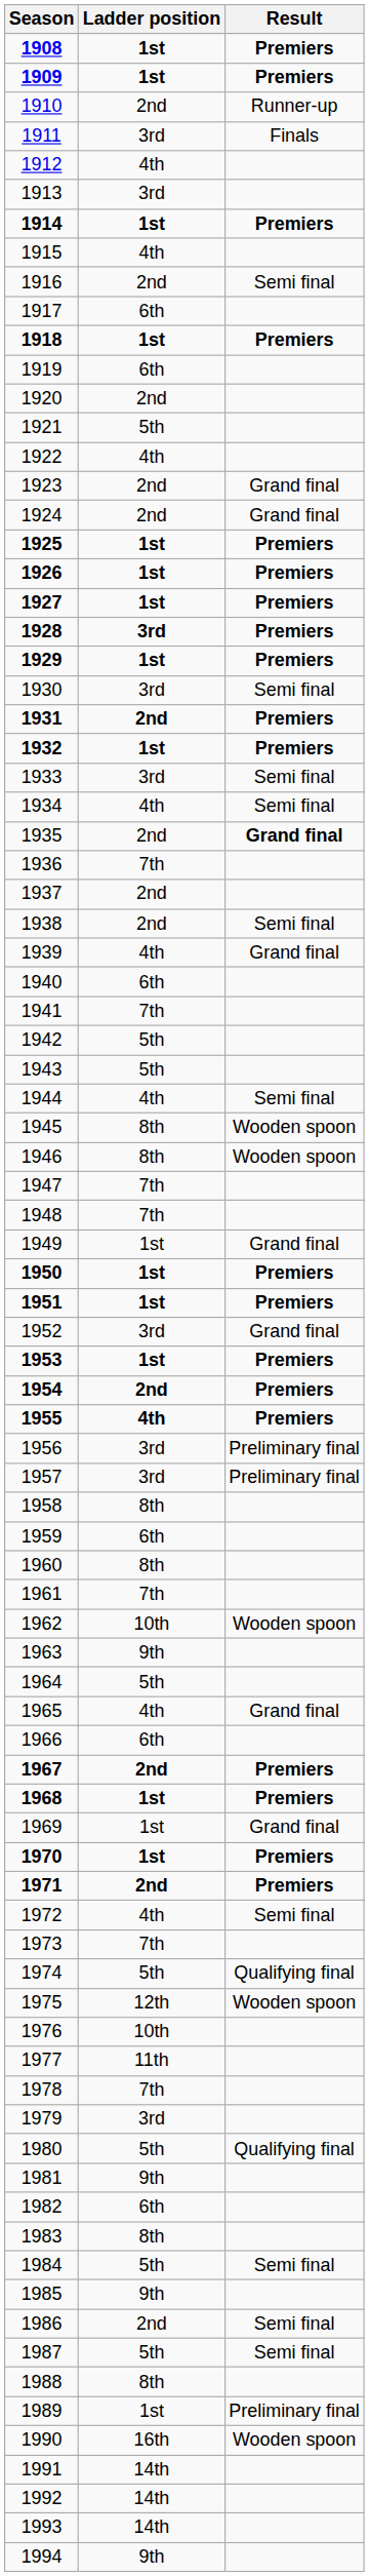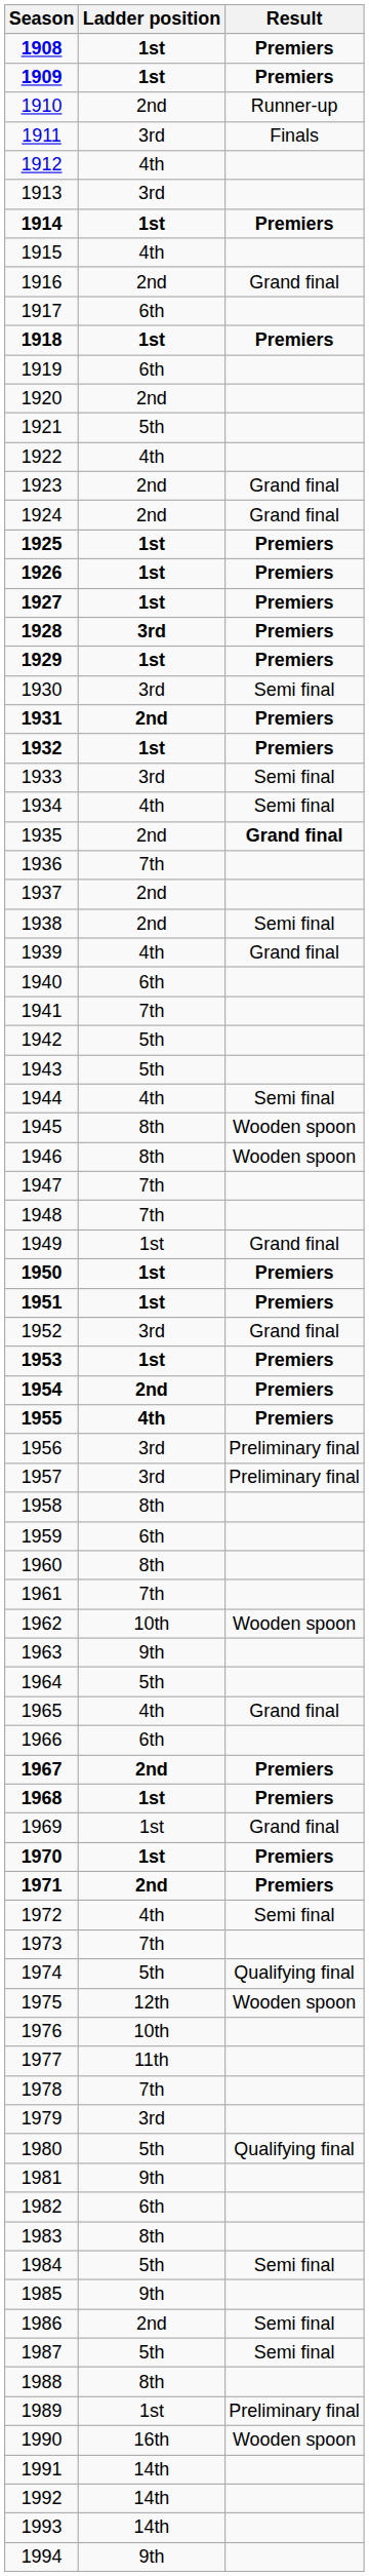1916 | Result: Semi final -> Grand final
